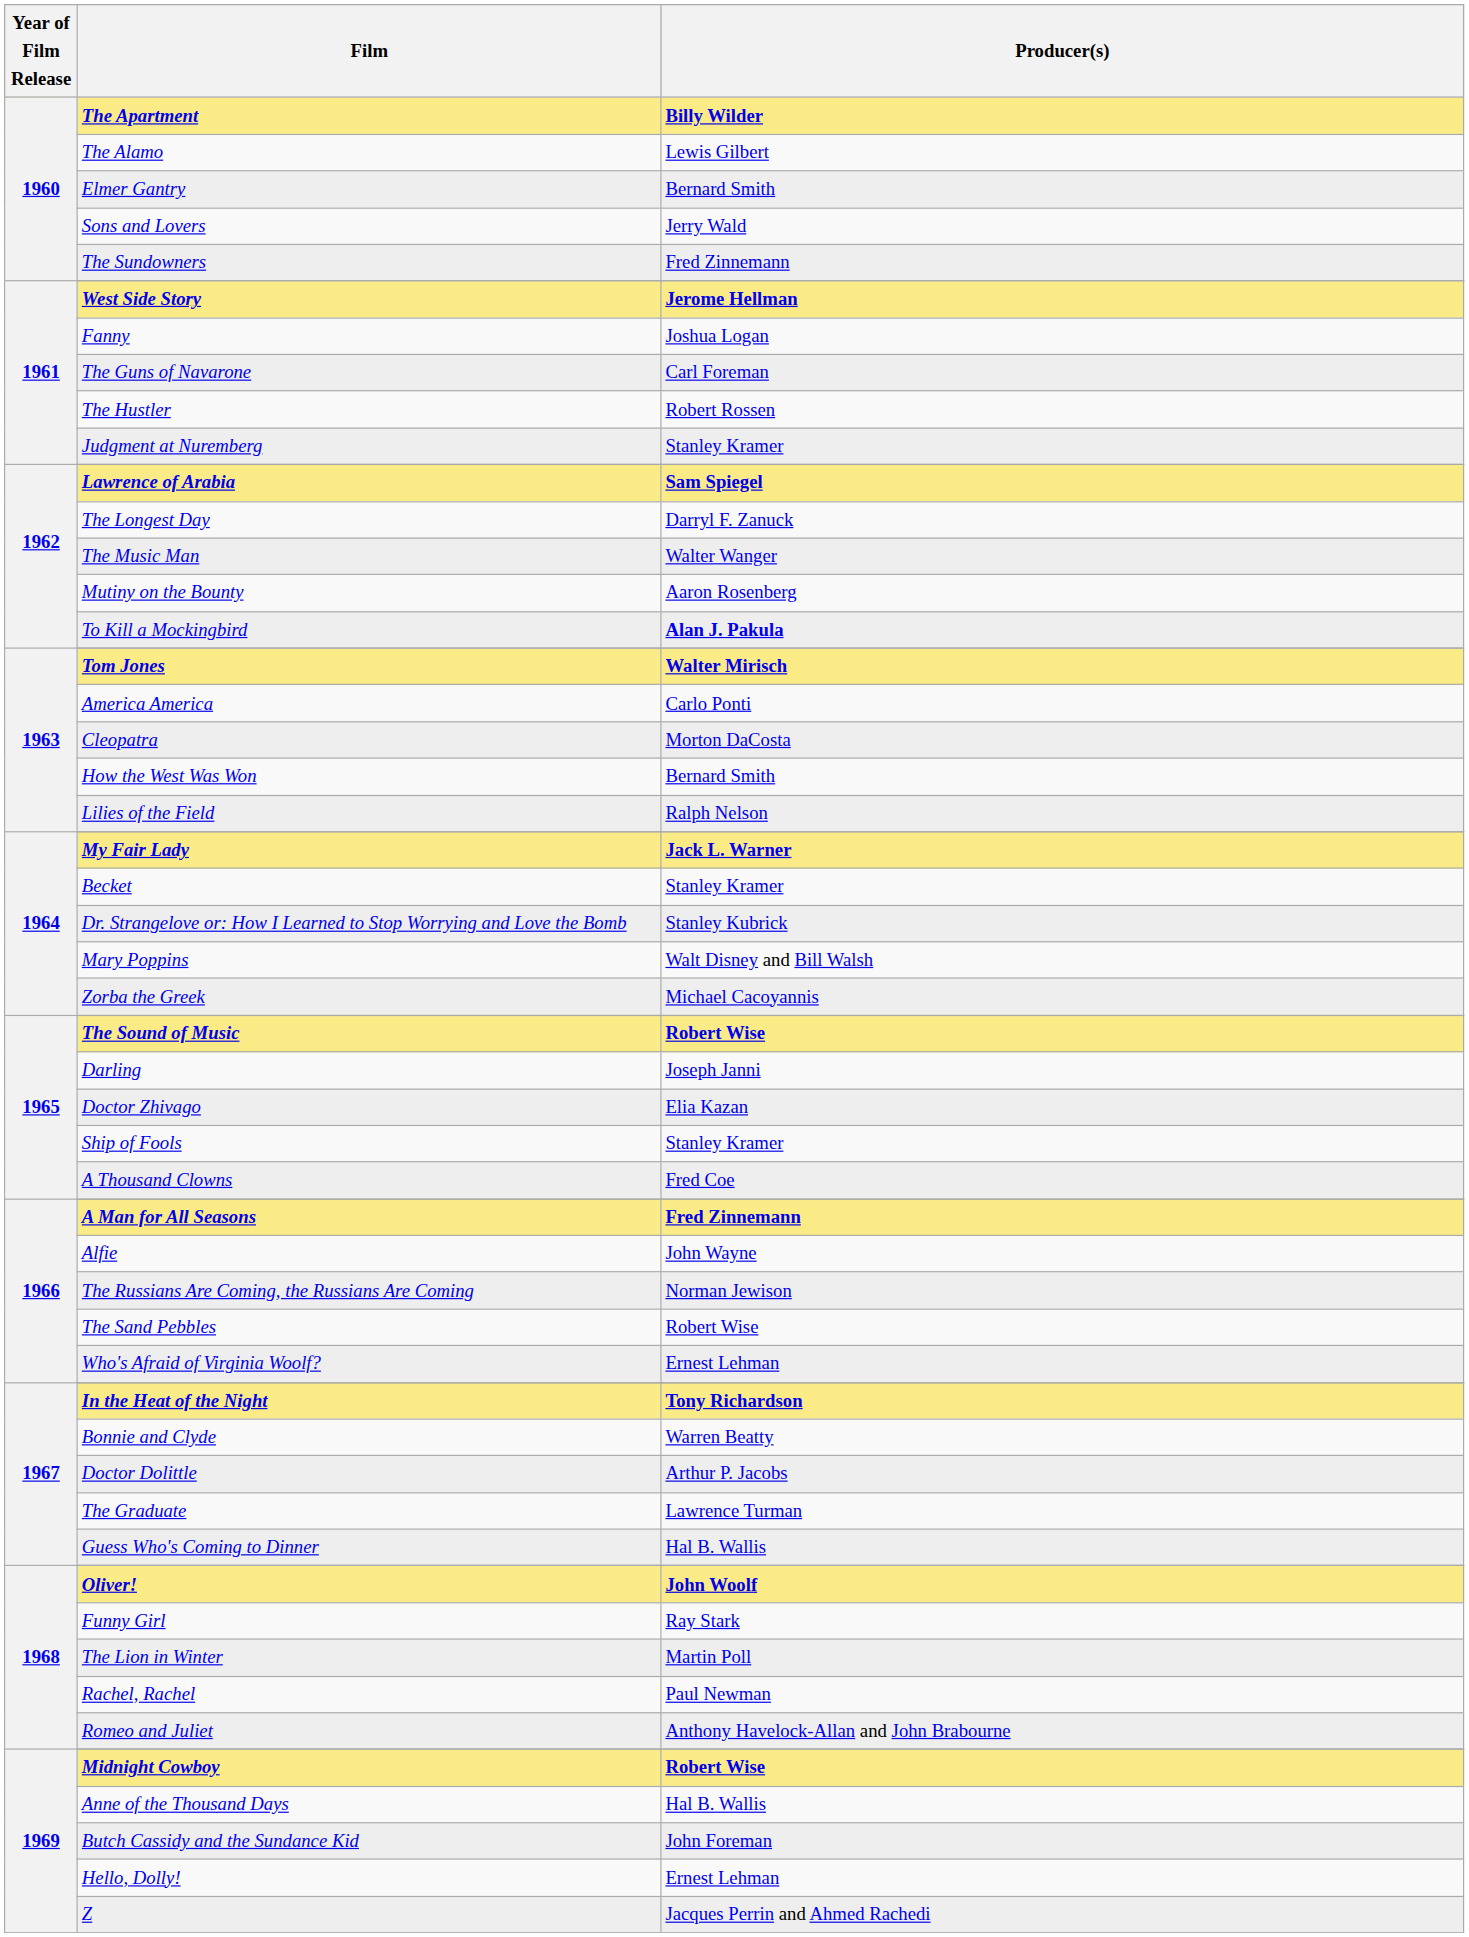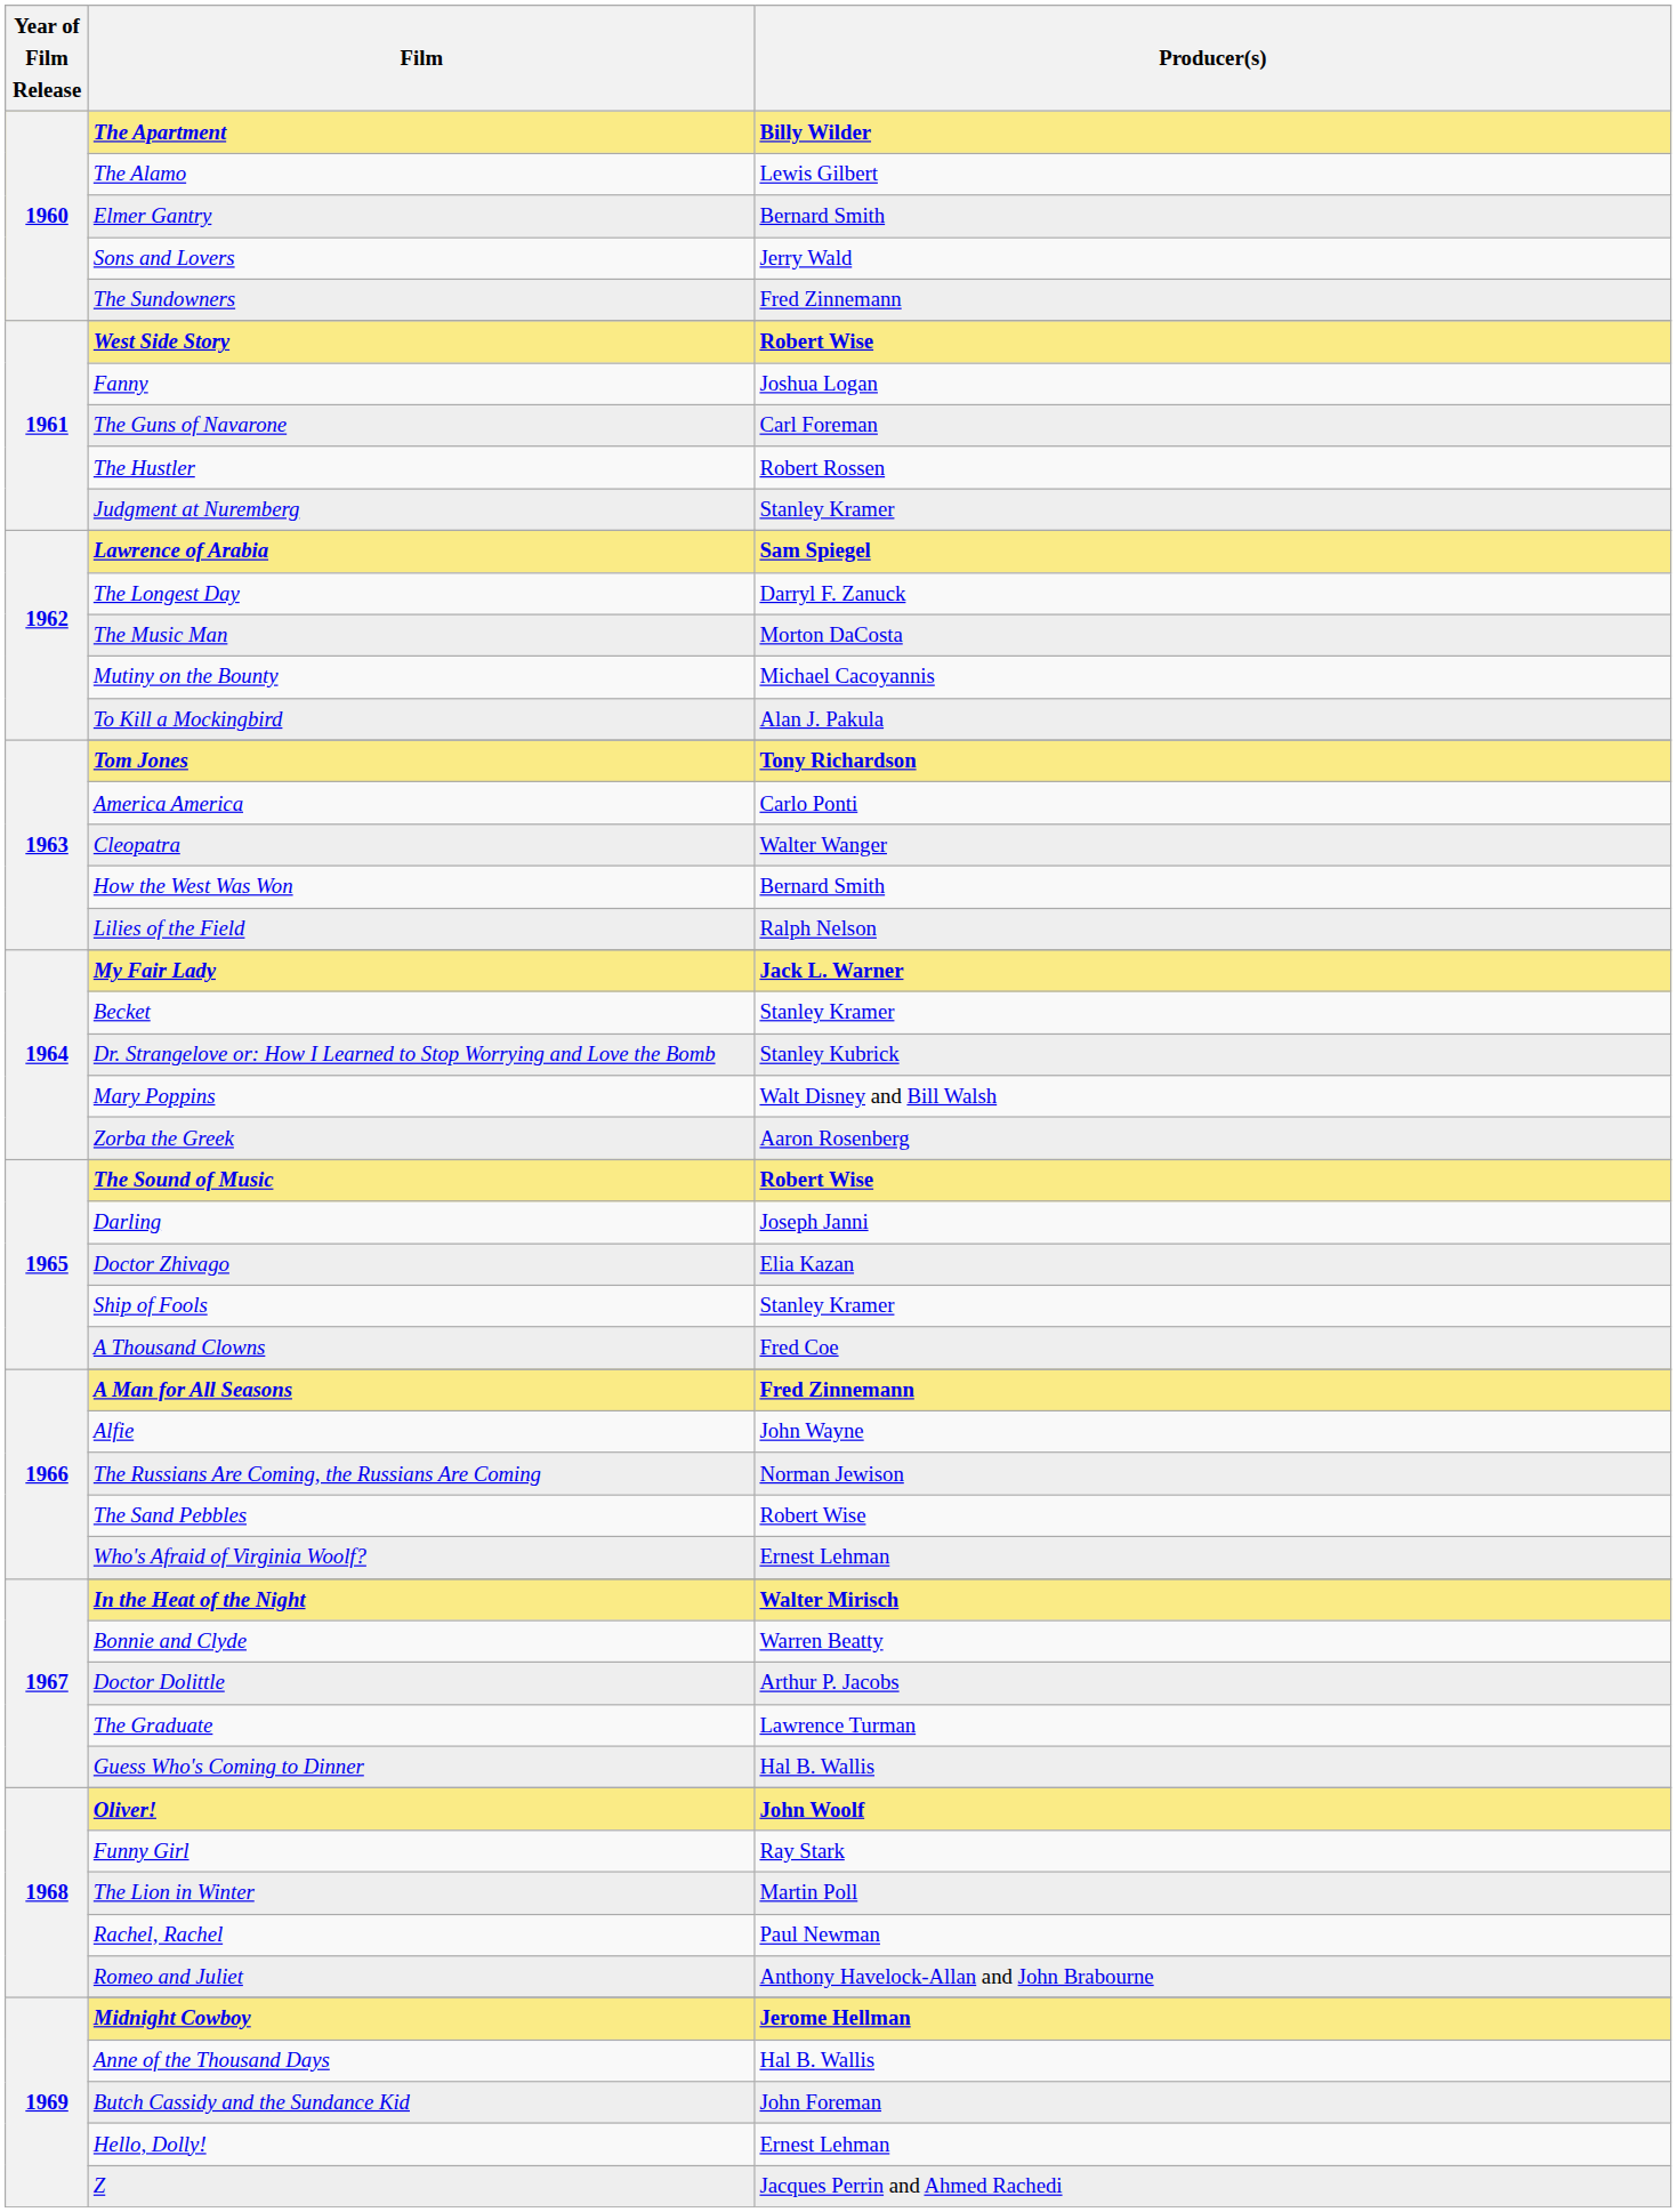West Side Story | Producer(s): Jerome Hellman -> Robert Wise
The Music Man | Producer(s): Walter Wanger -> Morton DaCosta
Mutiny on the Bounty | Producer(s): Aaron Rosenberg -> Michael Cacoyannis
To Kill a Mockingbird | Producer(s): bold -> normal
Tom Jones | Producer(s): Walter Mirisch -> Tony Richardson
Cleopatra | Producer(s): Morton DaCosta -> Walter Wanger
Zorba the Greek | Producer(s): Michael Cacoyannis -> Aaron Rosenberg
In the Heat of the Night | Producer(s): Tony Richardson -> Walter Mirisch
Midnight Cowboy | Producer(s): Robert Wise -> Jerome Hellman
